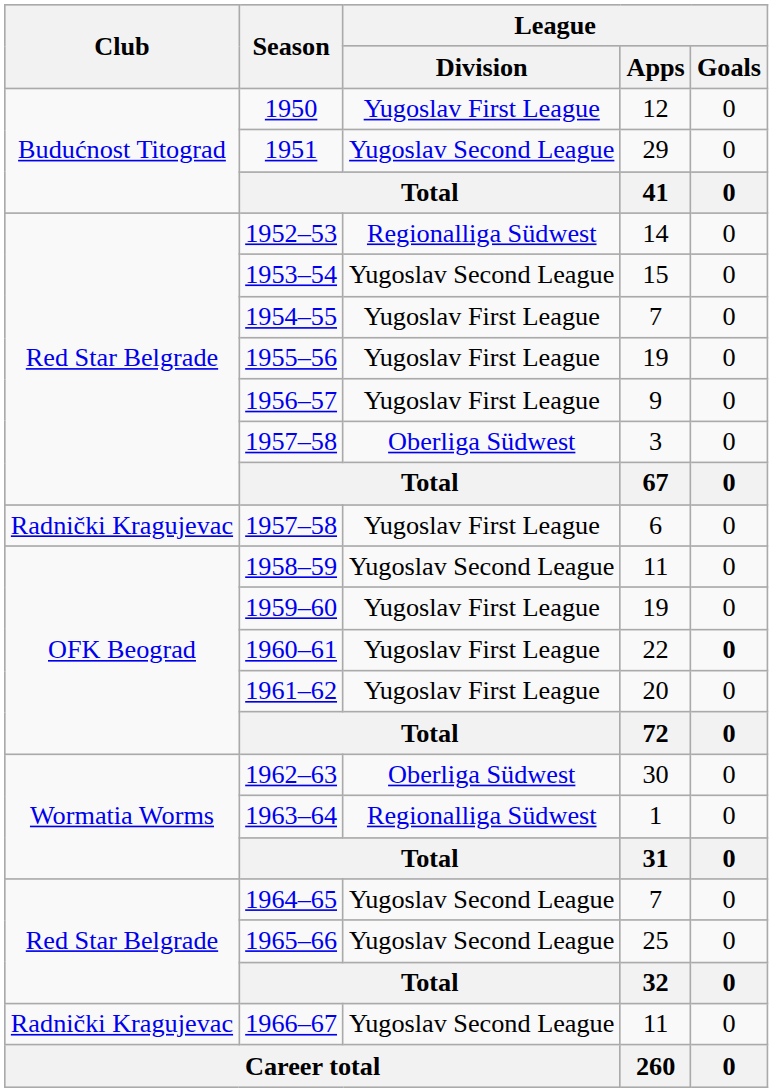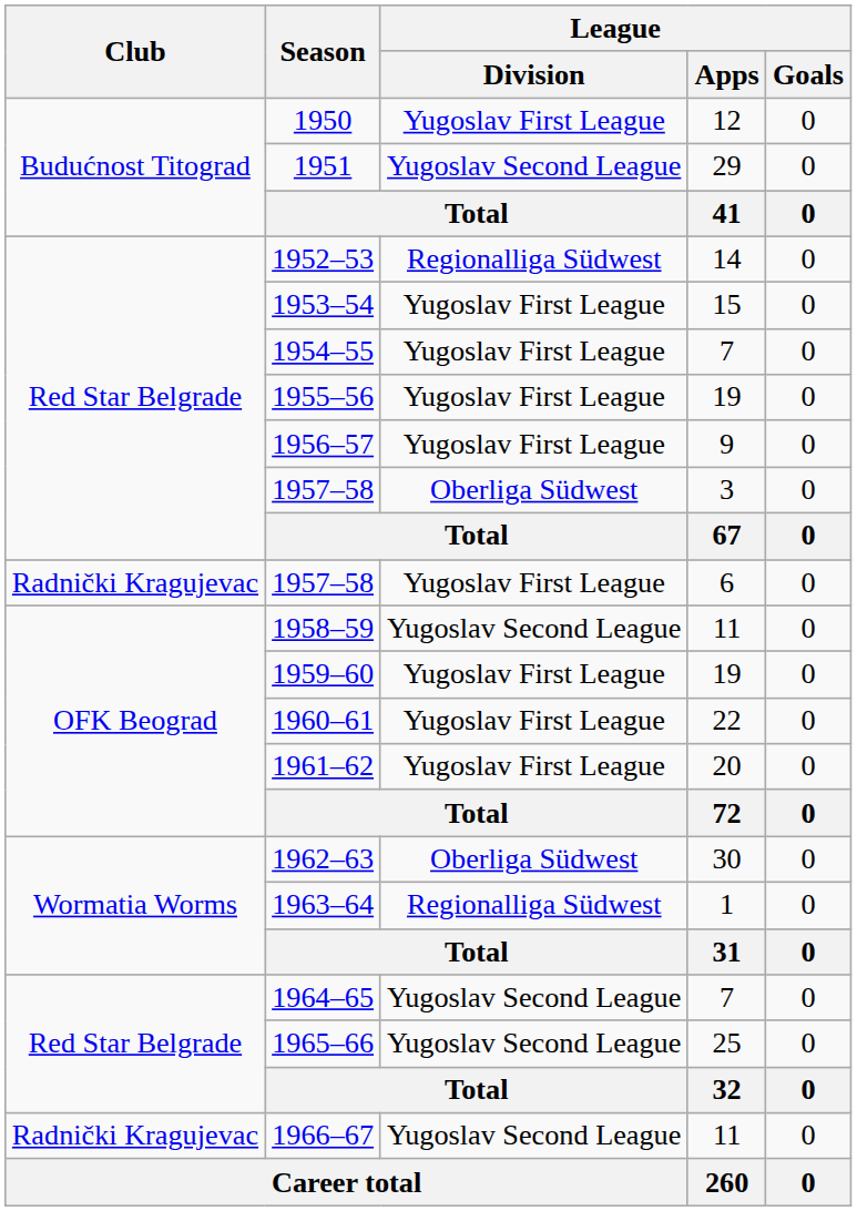1953–54 | League / Division: Yugoslav Second League -> Yugoslav First League
1960–61 | League / Goals: bold -> normal
